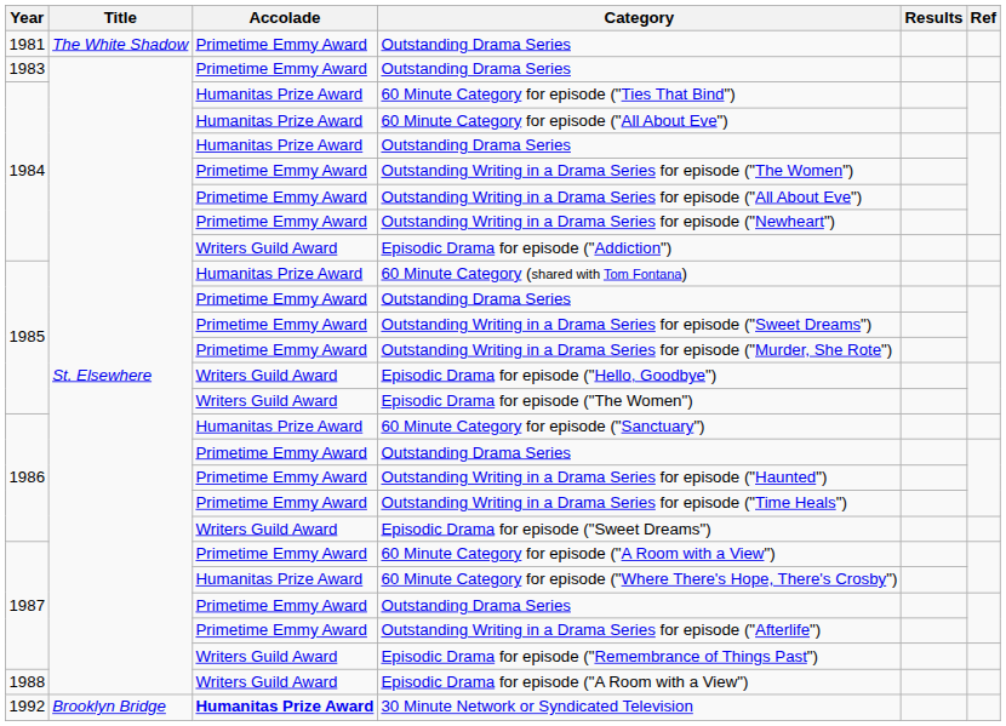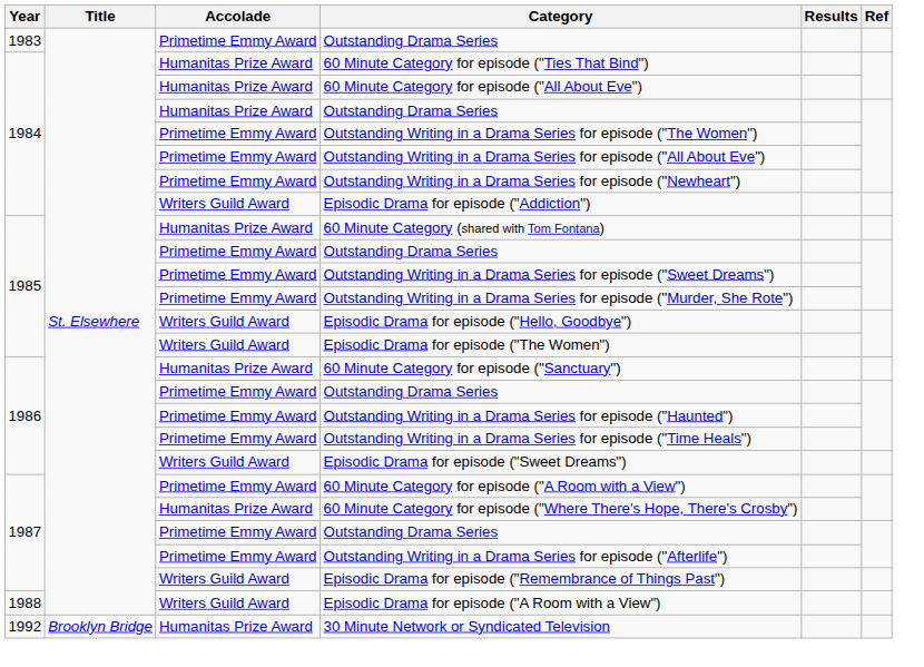- row: 1981 | The White Shadow | Primetime Emmy Award | Outstanding Drama Series
30 Minute Network or Syndicated Television | Accolade: bold -> normal
